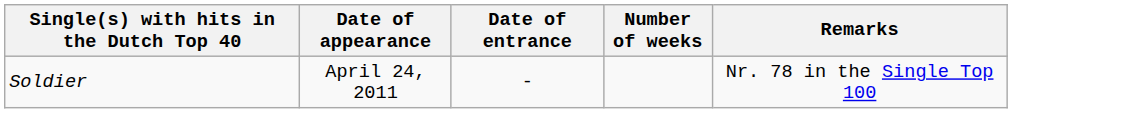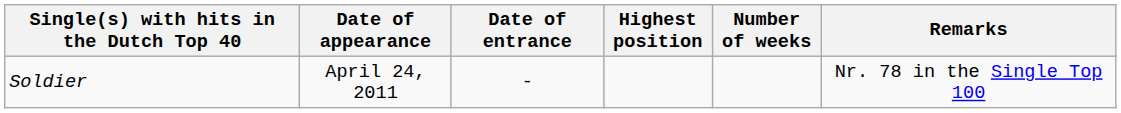+ column: Highest position
